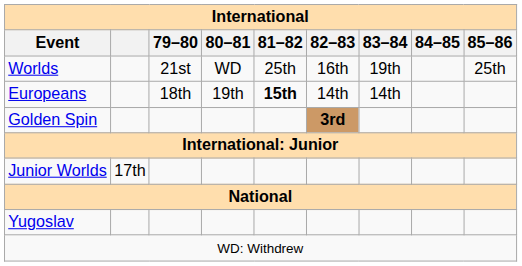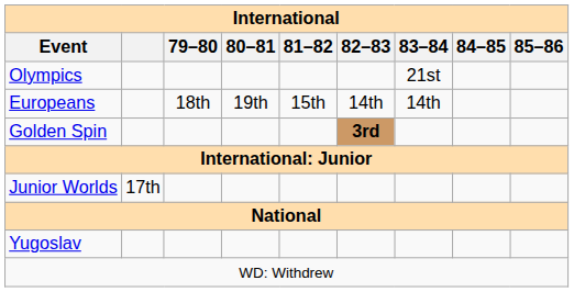+ row: Olympics | 21st
- row: Worlds | 21st | WD | 25th | 16th | 19th | 25th
Europeans | 81–82: bold -> normal
